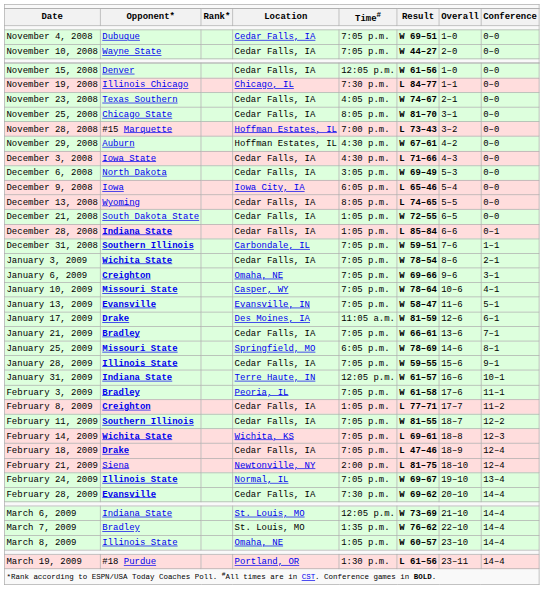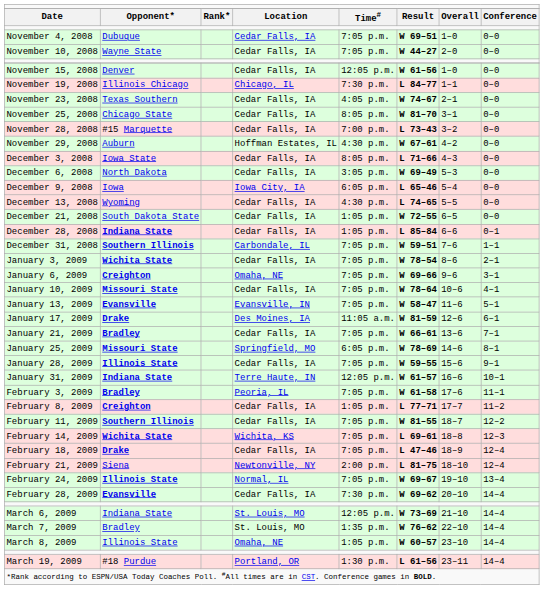November 28, 2008 | column 4: Hoffman Estates, IL -> Cedar Falls, IA
December 3, 2008 | column 5: 4:30 p.m. -> 8:05 p.m.
December 13, 2008 | column 5: 8:05 p.m. -> 4:30 p.m.
January 10, 2009 | column 4: Casper, WY -> Cedar Falls, IA
